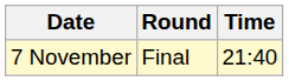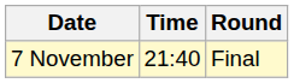columns swapped: Time <-> Round
